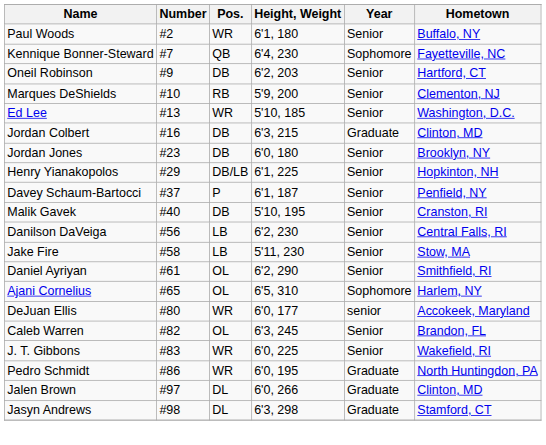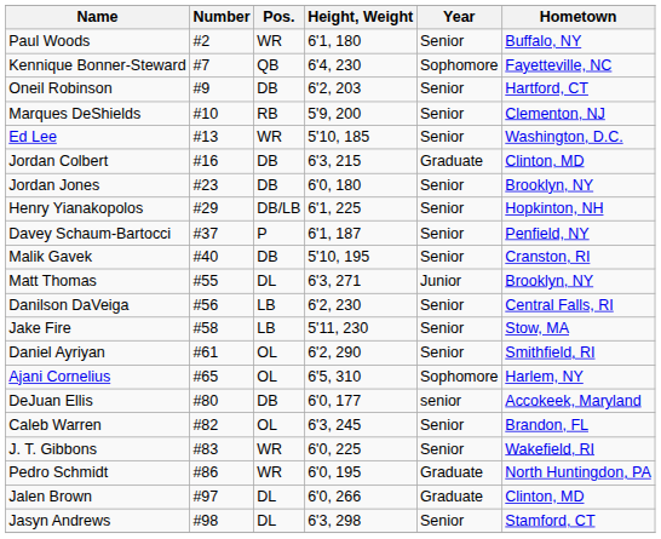+ row: Matt Thomas | #55 | DL | 6'3, 271 | Junior | Brooklyn, NY
DeJuan Ellis | Pos.: WR -> DB
Jasyn Andrews | Year: Graduate -> Senior
